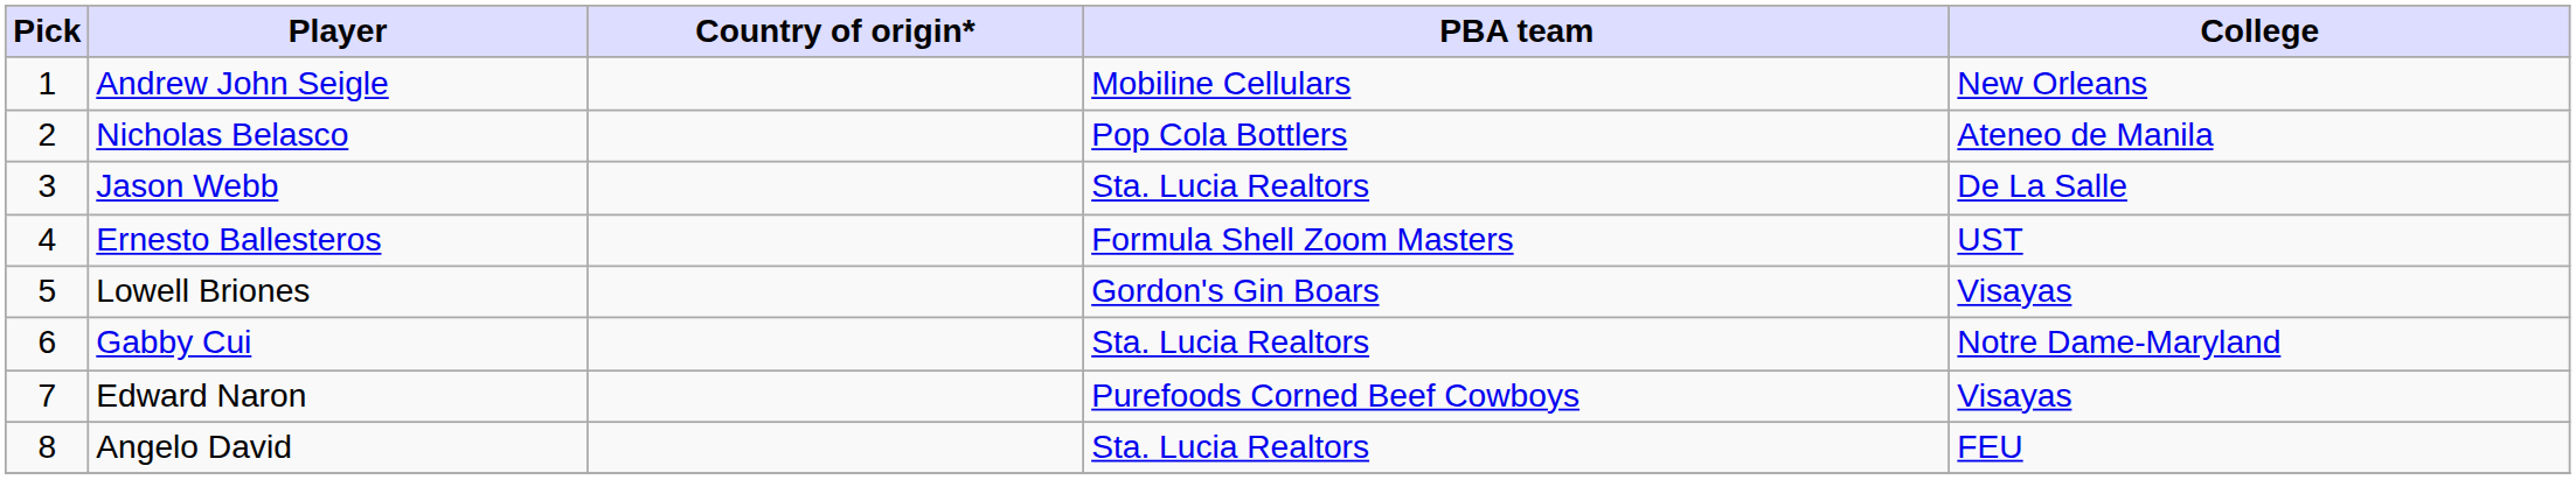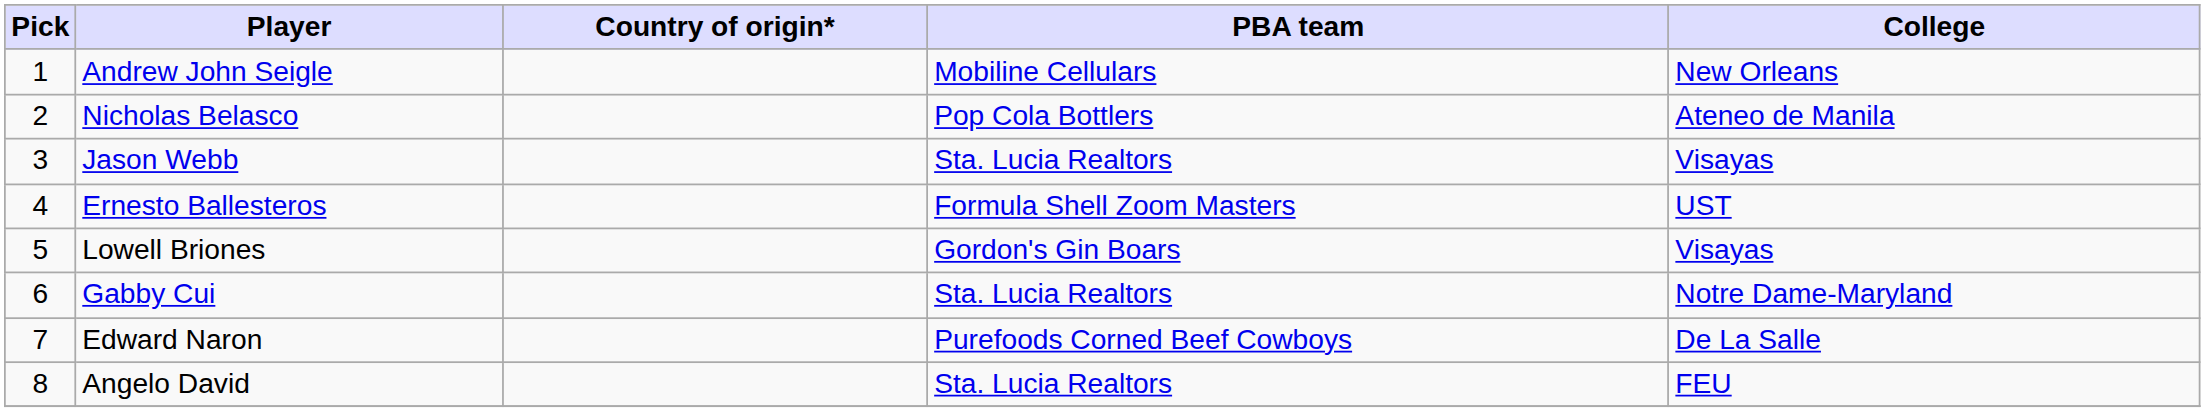Jason Webb | College: De La Salle -> Visayas
Edward Naron | College: Visayas -> De La Salle
